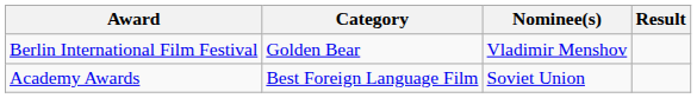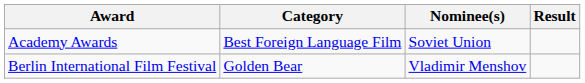rows swapped: Academy Awards <-> Berlin International Film Festival
